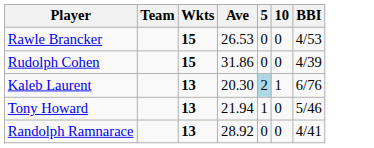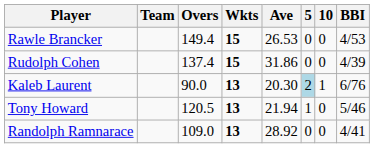+ column: Overs | 149.4 | 137.4 | 90.0 | 120.5 | 109.0
